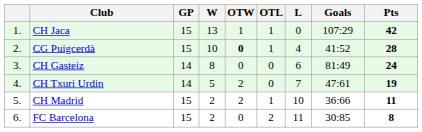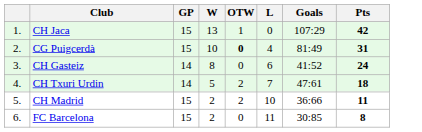- column: OTL | 1 | 1 | 0 | 0 | 1 | 2
CG Puigcerdà | Goals: 41:52 -> 81:49
CG Puigcerdà | Pts: 28 -> 31
CH Gasteiz | Goals: 81:49 -> 41:52
CH Txuri Urdin | Pts: 19 -> 18
